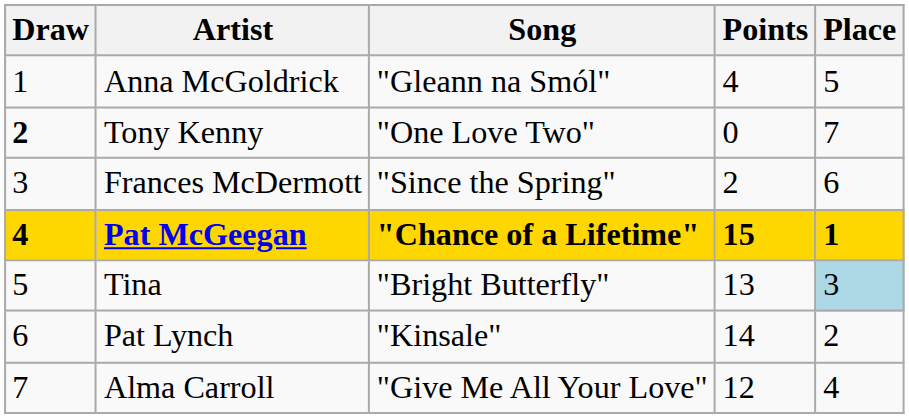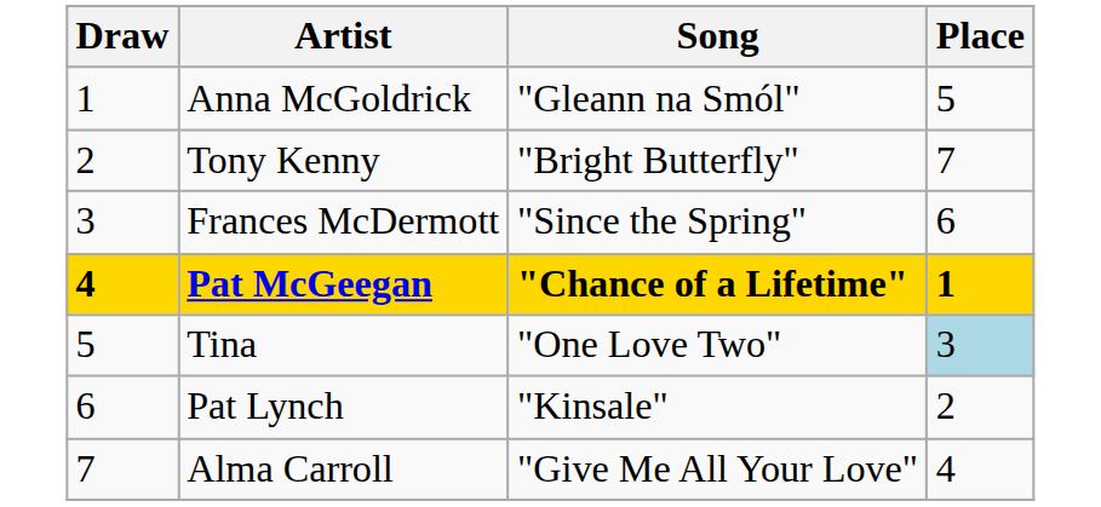- column: Points | 4 | 0 | 2 | 15 | 13 | 14 | 12
Tony Kenny | Draw: bold -> normal
Tony Kenny | Song: "One Love Two" -> "Bright Butterfly"
Tina | Song: "Bright Butterfly" -> "One Love Two"
